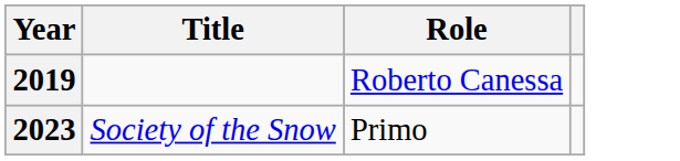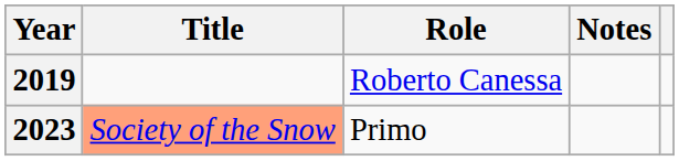+ column: Notes
2023 | Title: no background -> lightsalmon background
